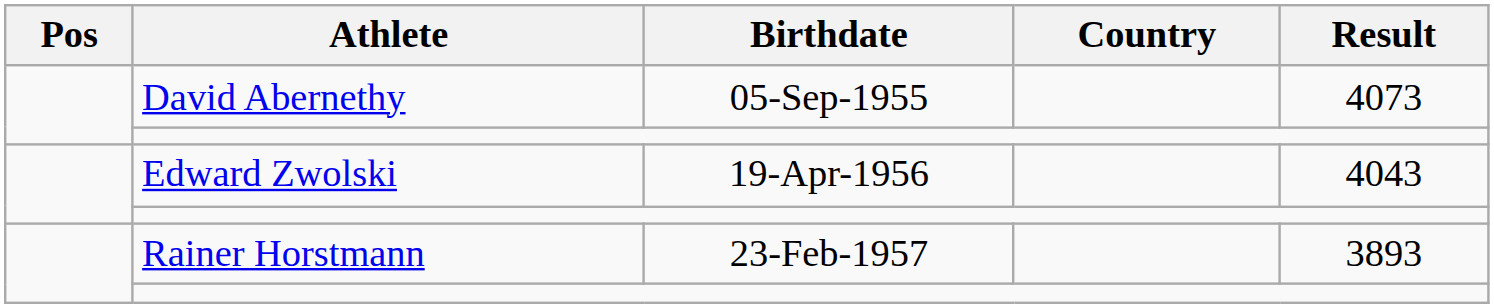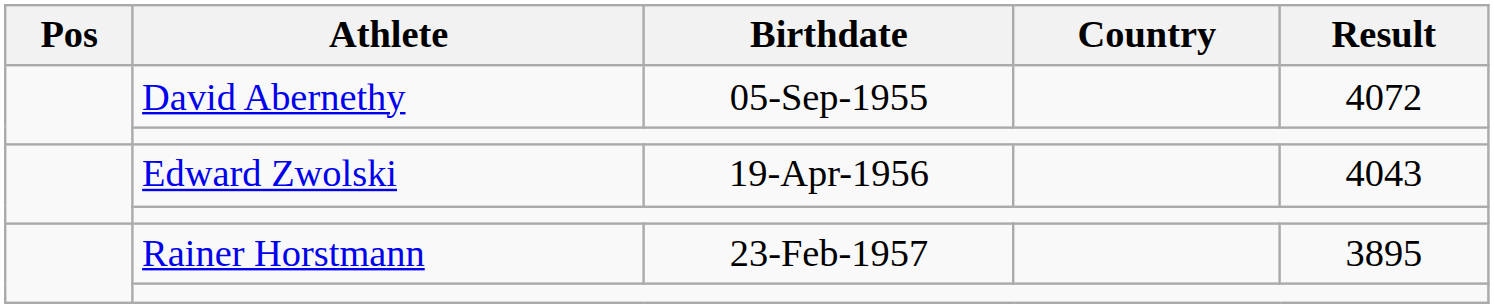David Abernethy | Result: 4073 -> 4072
Rainer Horstmann | Result: 3893 -> 3895
